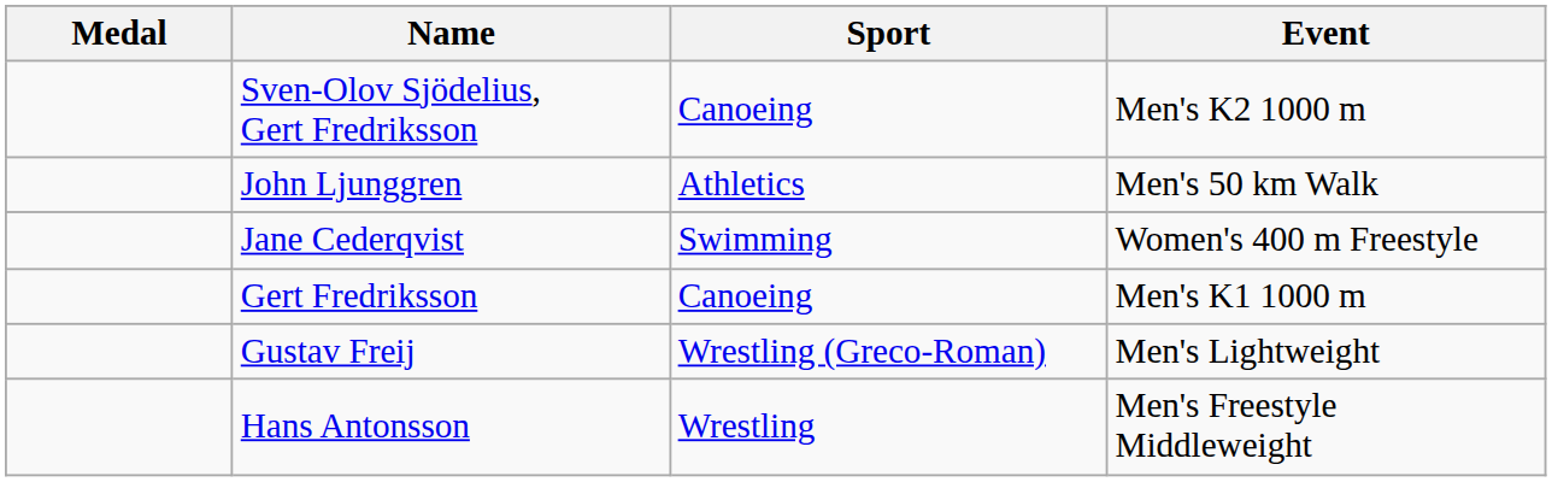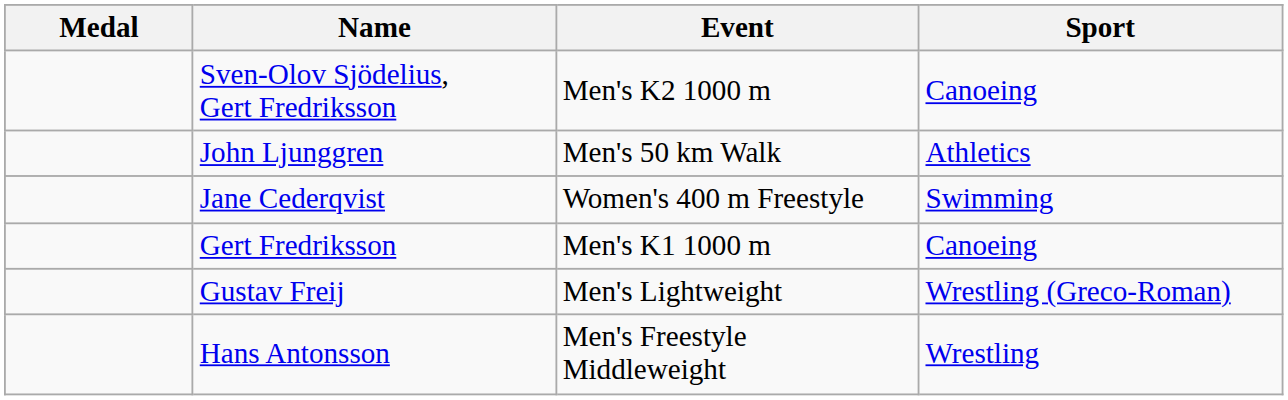columns swapped: Sport <-> Event
